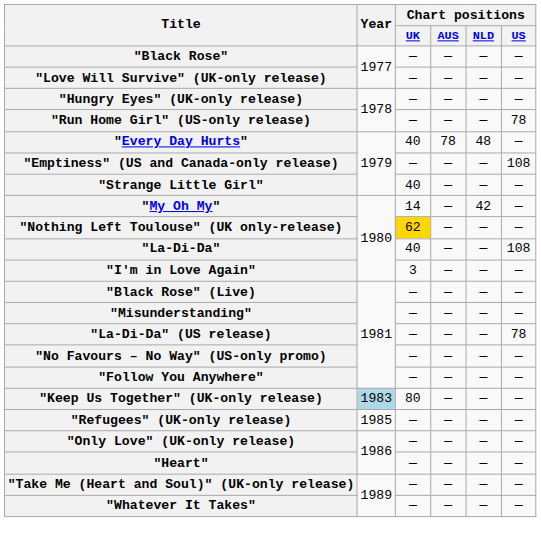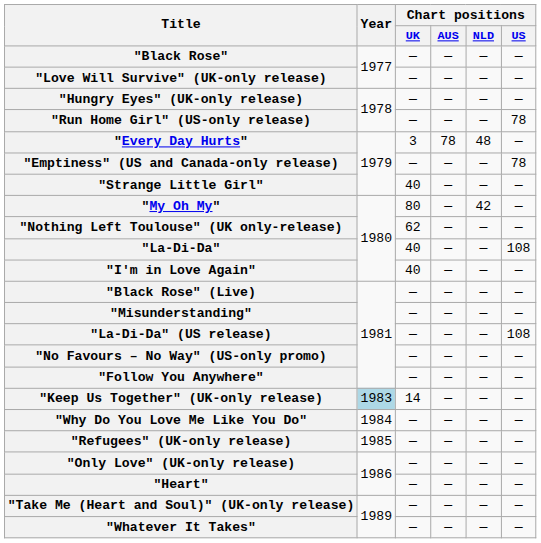"Every Day Hurts" | Chart positions / UK: 40 -> 3
"Emptiness" (US and Canada-only release) | Chart positions / US: 108 -> 78
"My Oh My" | Chart positions / UK: 14 -> 80
"Nothing Left Toulouse" (UK only-release) | Chart positions / UK: gold background -> no background
"I'm in Love Again" | Chart positions / UK: 3 -> 40
"La-Di-Da" (US release) | Chart positions / US: 78 -> 108
"Keep Us Together" (UK-only release) | Chart positions / UK: 80 -> 14
+ row: "Why Do You Love Me Like You Do" | 1984 | — | — | — | —
